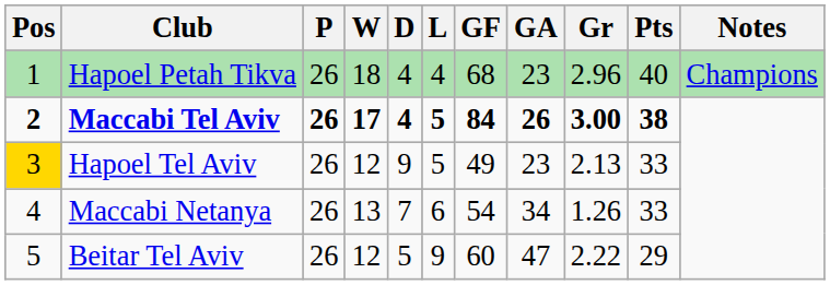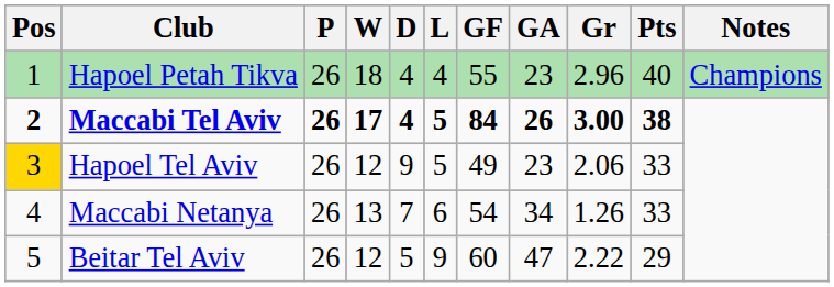Hapoel Petah Tikva | GF: 68 -> 55
Hapoel Tel Aviv | Gr: 2.13 -> 2.06
